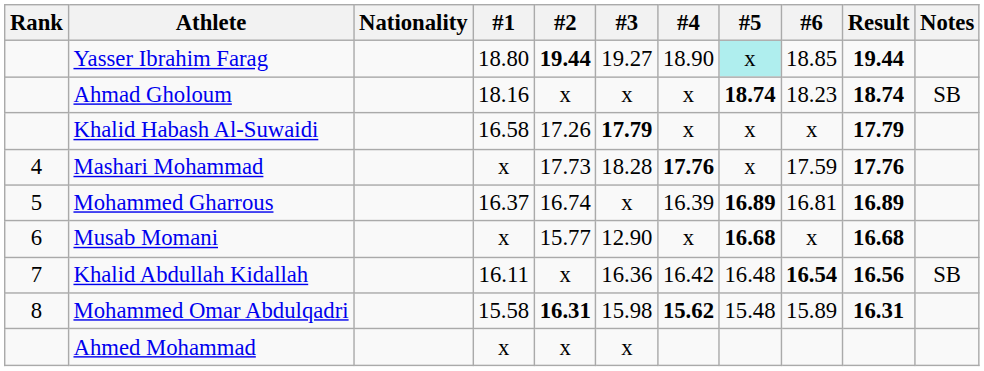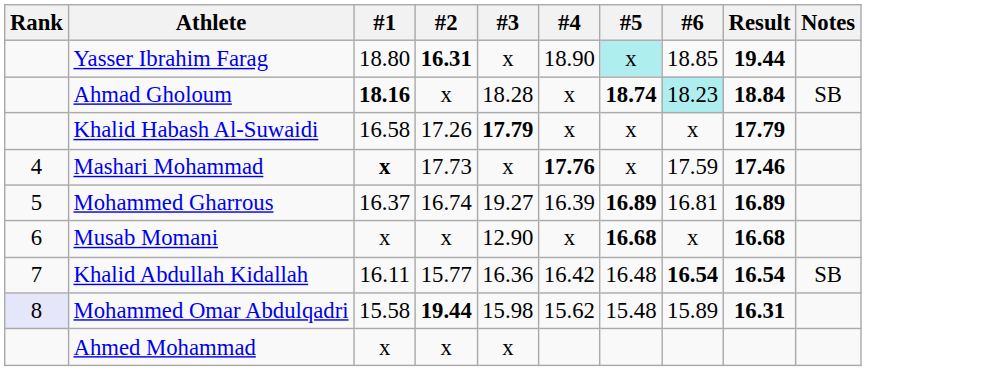- column: Nationality
Yasser Ibrahim Farag | #2: 19.44 -> 16.31
Yasser Ibrahim Farag | #3: 19.27 -> x
Ahmad Gholoum | #1: normal -> bold
Ahmad Gholoum | #3: x -> 18.28
Ahmad Gholoum | #6: no background -> paleturquoise background
Ahmad Gholoum | Result: 18.74 -> 18.84
Mashari Mohammad | #1: normal -> bold
Mashari Mohammad | #3: 18.28 -> x
Mashari Mohammad | Result: 17.76 -> 17.46
Mohammed Gharrous | #3: x -> 19.27
Musab Momani | #2: 15.77 -> x
Khalid Abdullah Kidallah | #2: x -> 15.77
Khalid Abdullah Kidallah | Result: 16.56 -> 16.54
Mohammed Omar Abdulqadri | Rank: no background -> lavender background
Mohammed Omar Abdulqadri | #2: 16.31 -> 19.44
Mohammed Omar Abdulqadri | #4: bold -> normal
